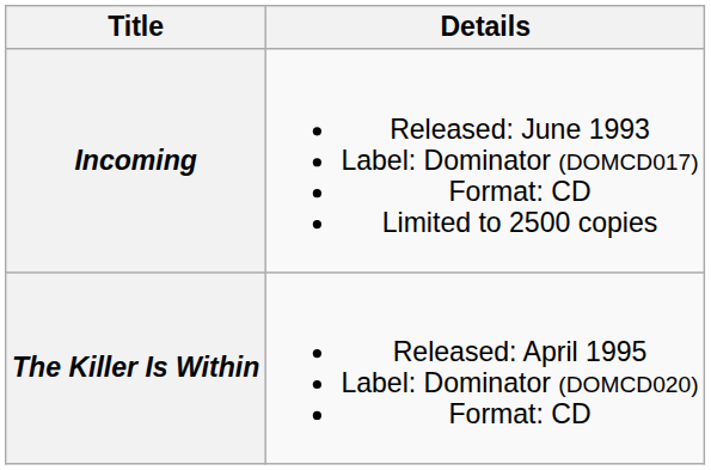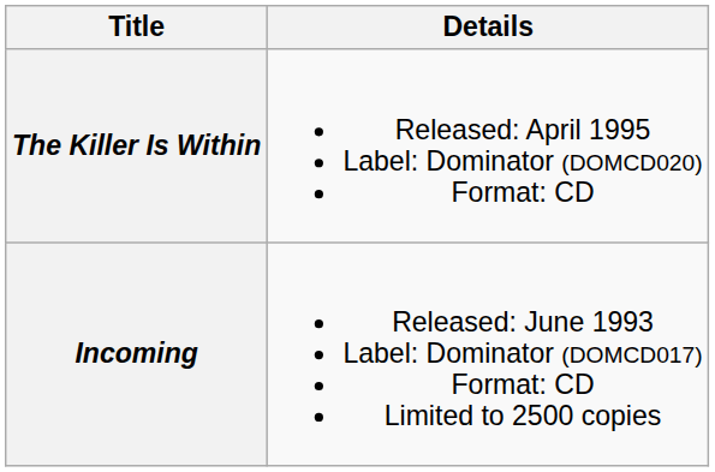rows swapped: Incoming <-> The Killer Is Within
